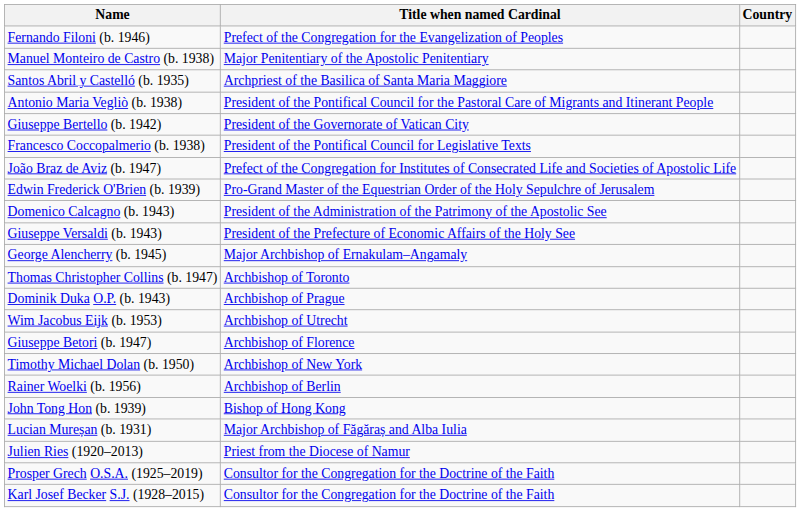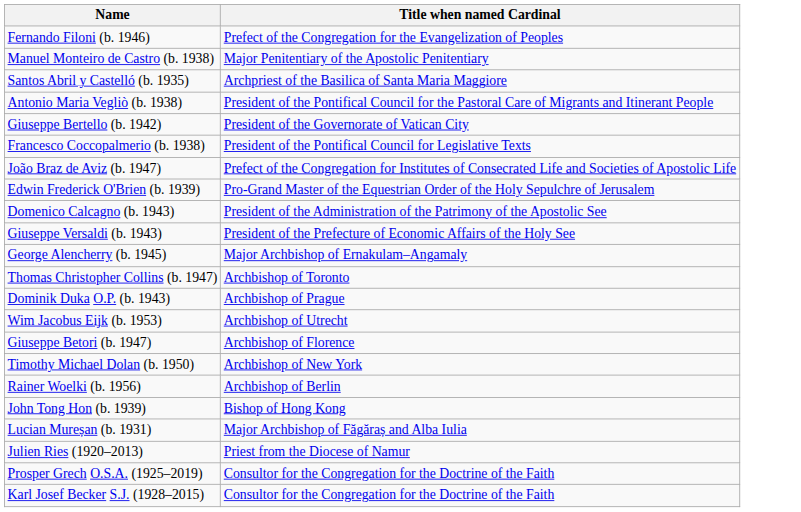- column: Country
